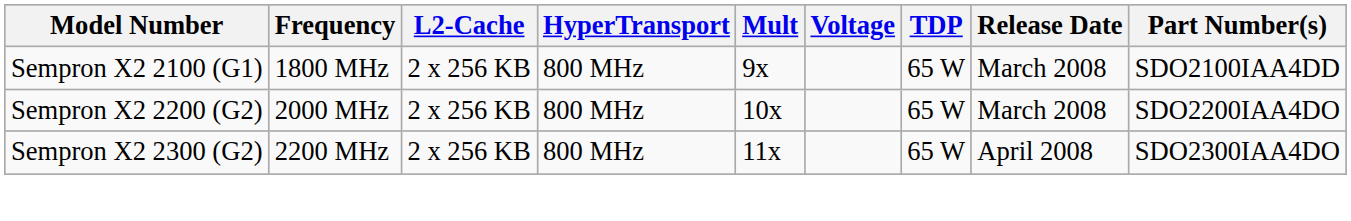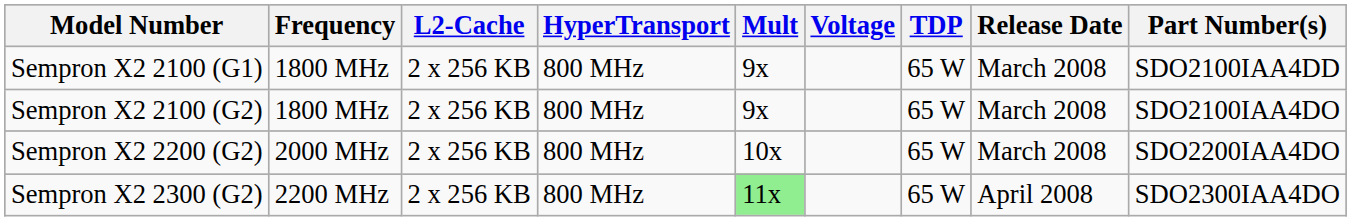+ row: Sempron X2 2100 (G2) | 1800 MHz | 2 x 256 KB | 800 MHz | 9x | 65 W | March 2008 | SDO2100IAA4DO
Sempron X2 2300 (G2) | Mult: no background -> lightgreen background
